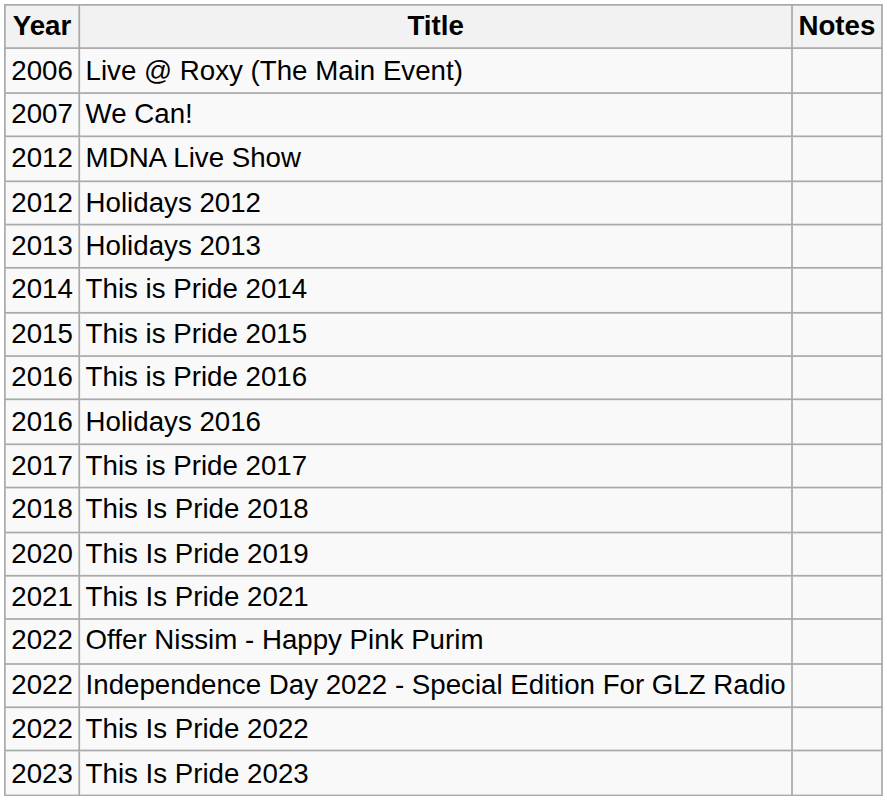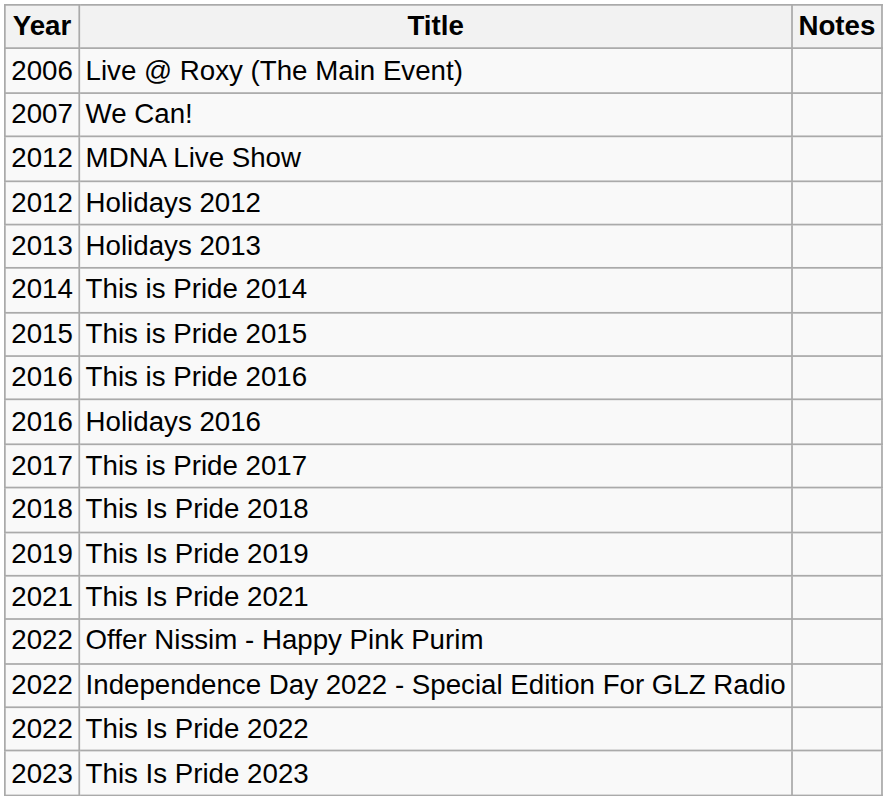This Is Pride 2019 | Year: 2020 -> 2019
